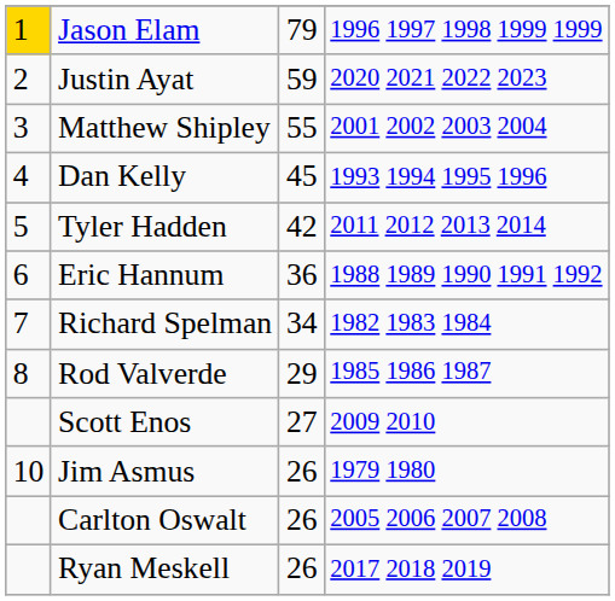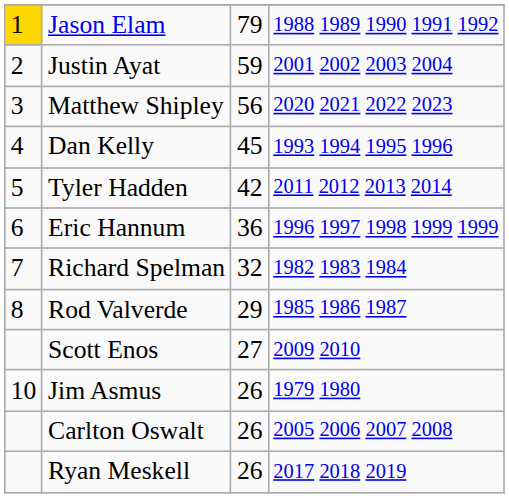Jason Elam | column 4: 1996 1997 1998 1999 1999 -> 1988 1989 1990 1991 1992
Justin Ayat | column 4: 2020 2021 2022 2023 -> 2001 2002 2003 2004
Matthew Shipley | column 3: 55 -> 56
Matthew Shipley | column 4: 2001 2002 2003 2004 -> 2020 2021 2022 2023
Eric Hannum | column 4: 1988 1989 1990 1991 1992 -> 1996 1997 1998 1999 1999
Richard Spelman | column 3: 34 -> 32
